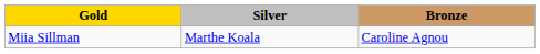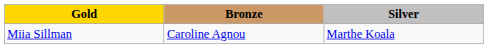columns swapped: Silver <-> Bronze
